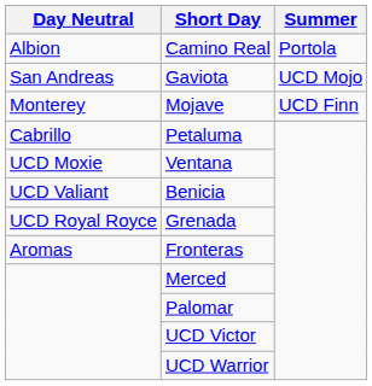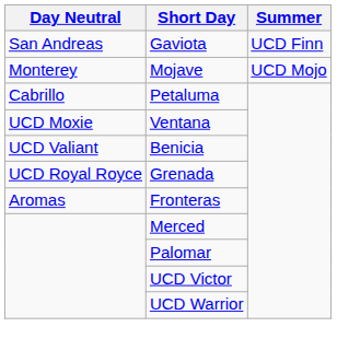- row: Albion | Camino Real | Portola
Gaviota | Summer: UCD Mojo -> UCD Finn
Mojave | Summer: UCD Finn -> UCD Mojo
